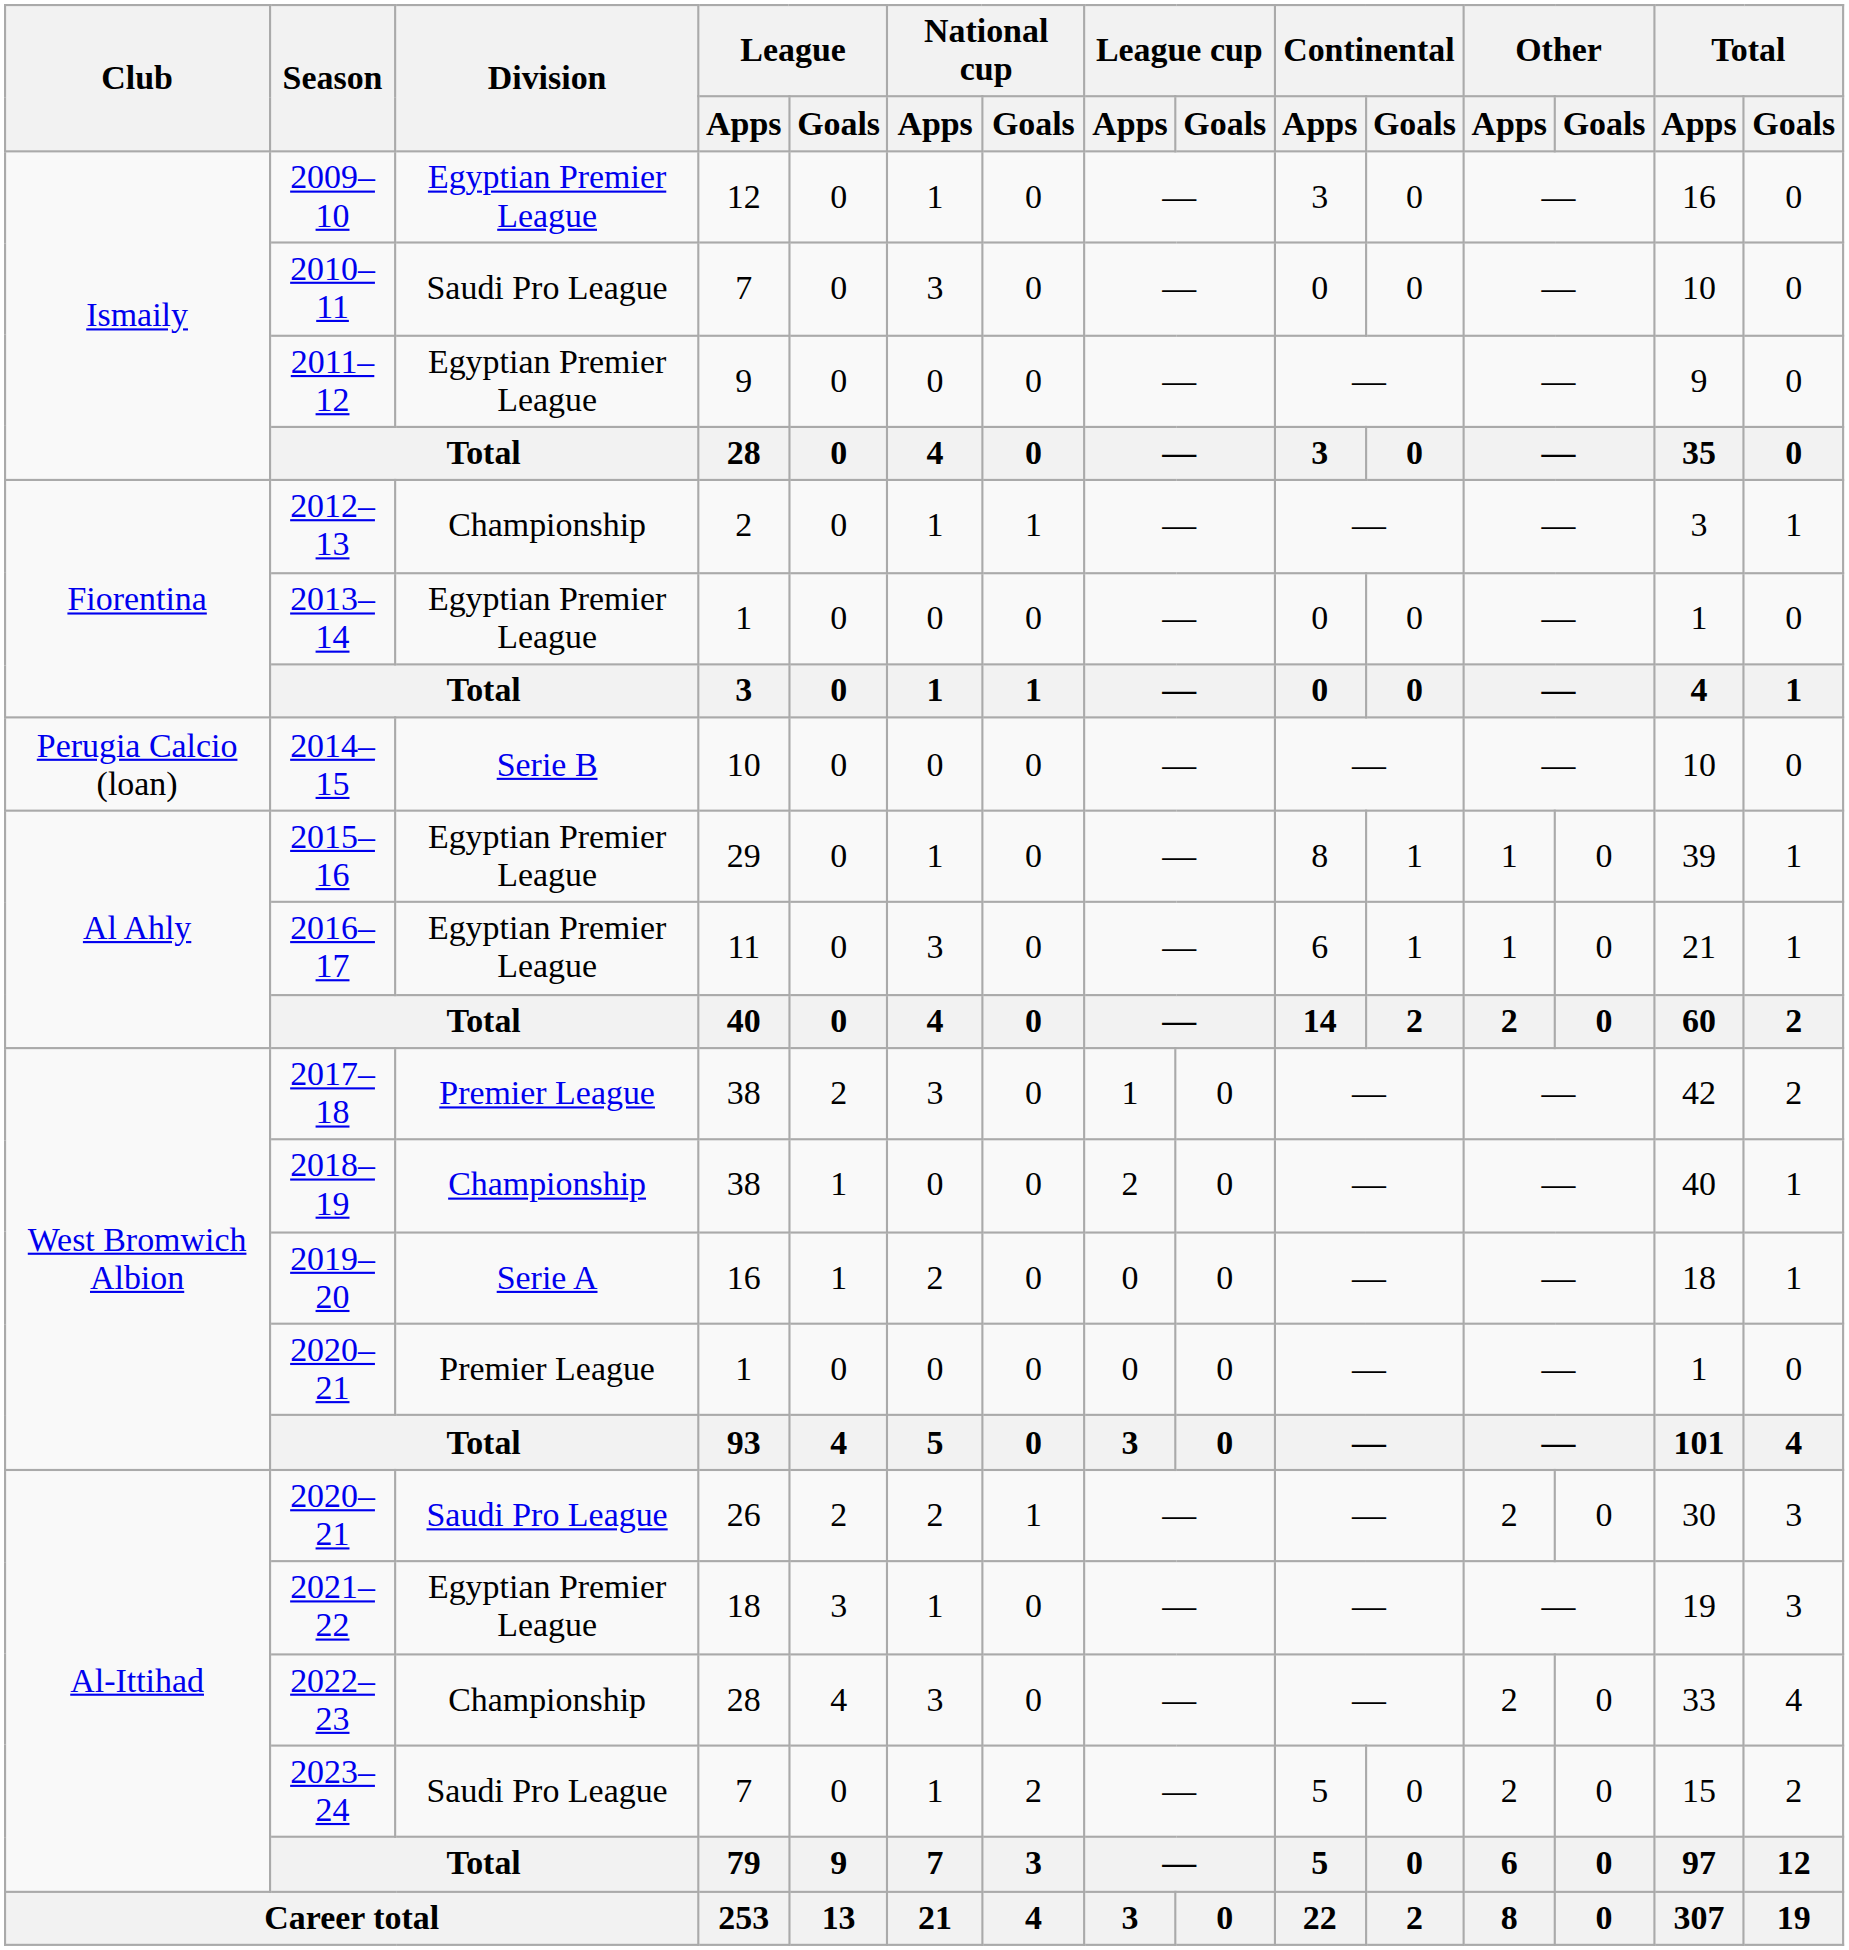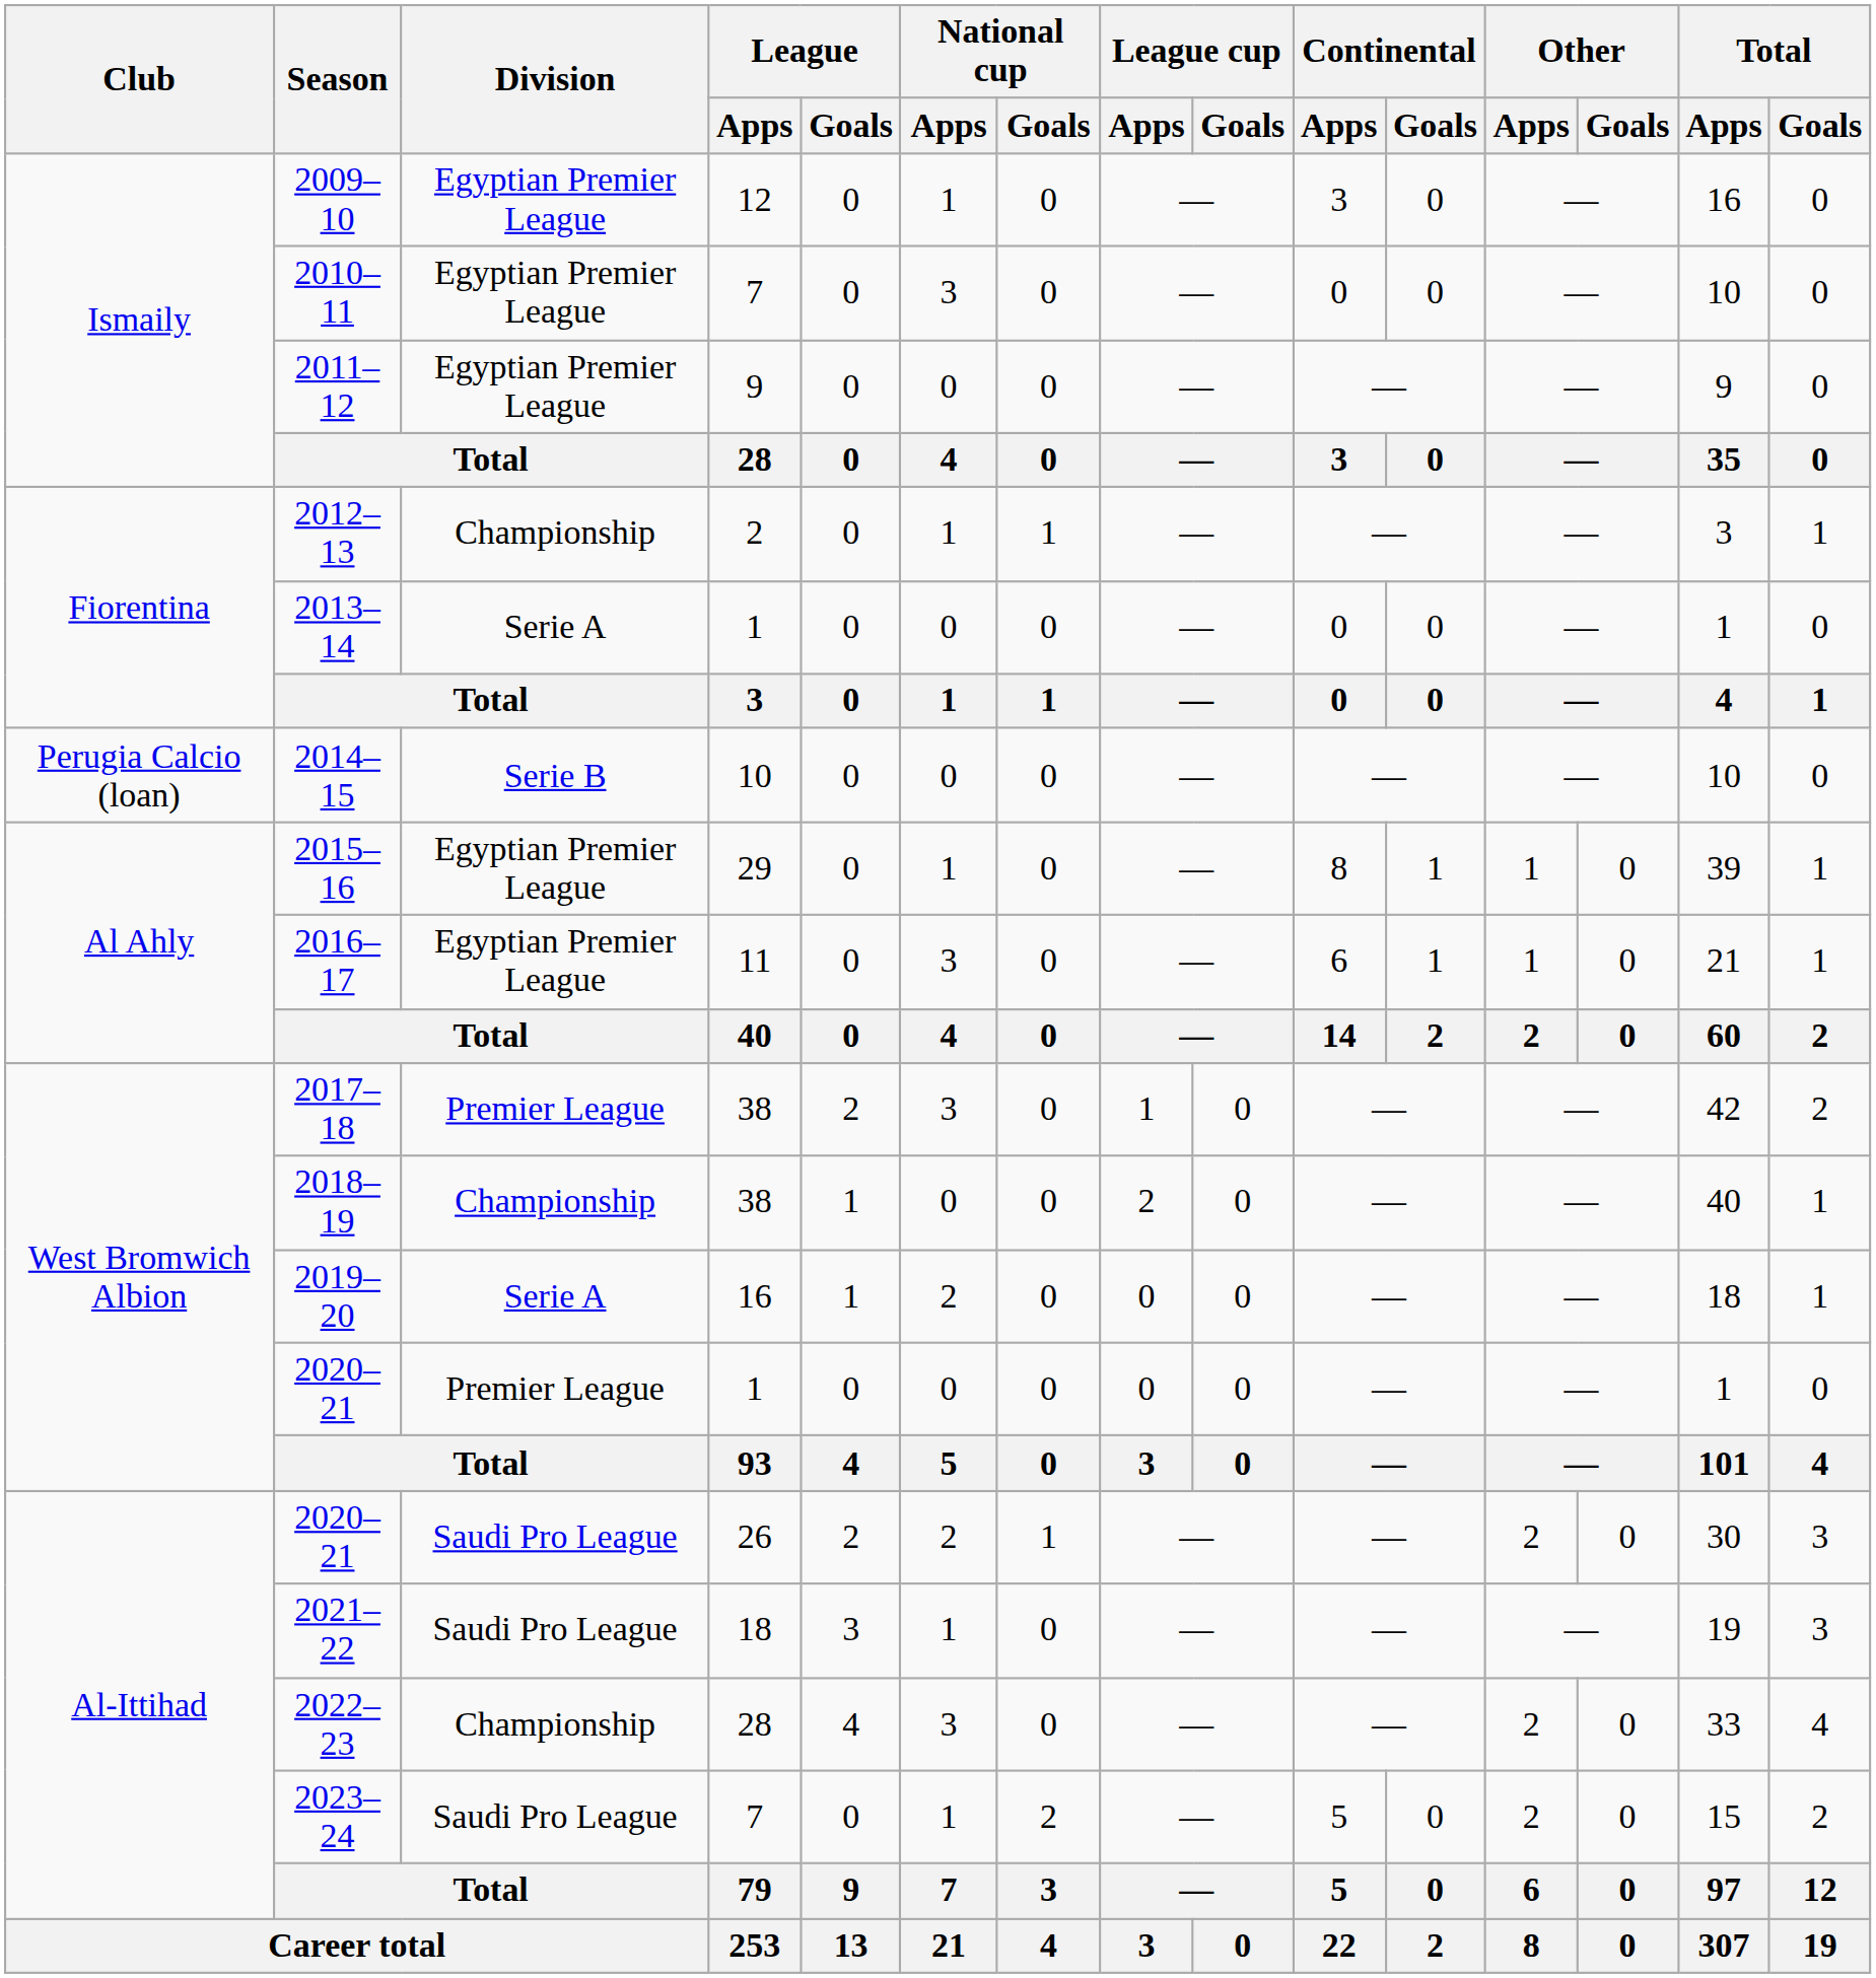2010–11 | Division: Saudi Pro League -> Egyptian Premier League
2013–14 | Division: Egyptian Premier League -> Serie A
2021–22 | Division: Egyptian Premier League -> Saudi Pro League
